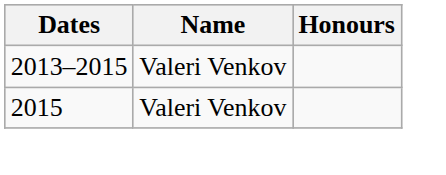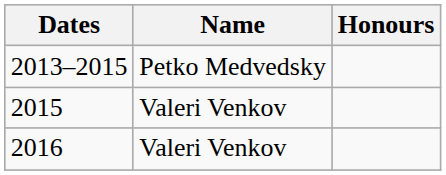2013–2015 | Name: Valeri Venkov -> Petko Medvedsky
+ row: 2016 | Valeri Venkov
